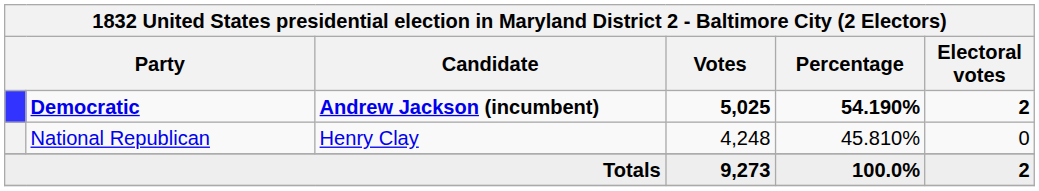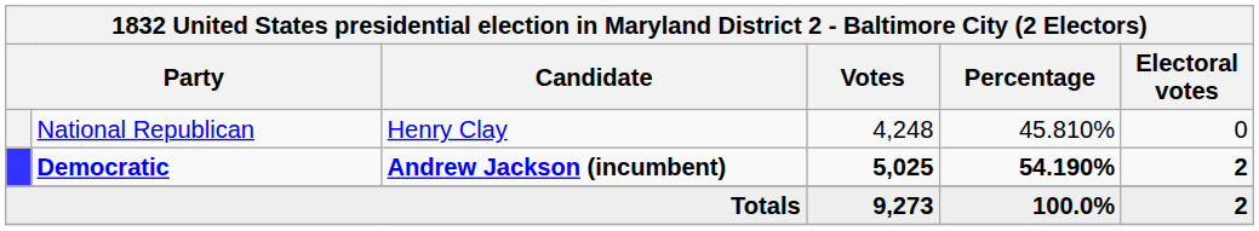rows swapped: Democratic <-> National Republican
